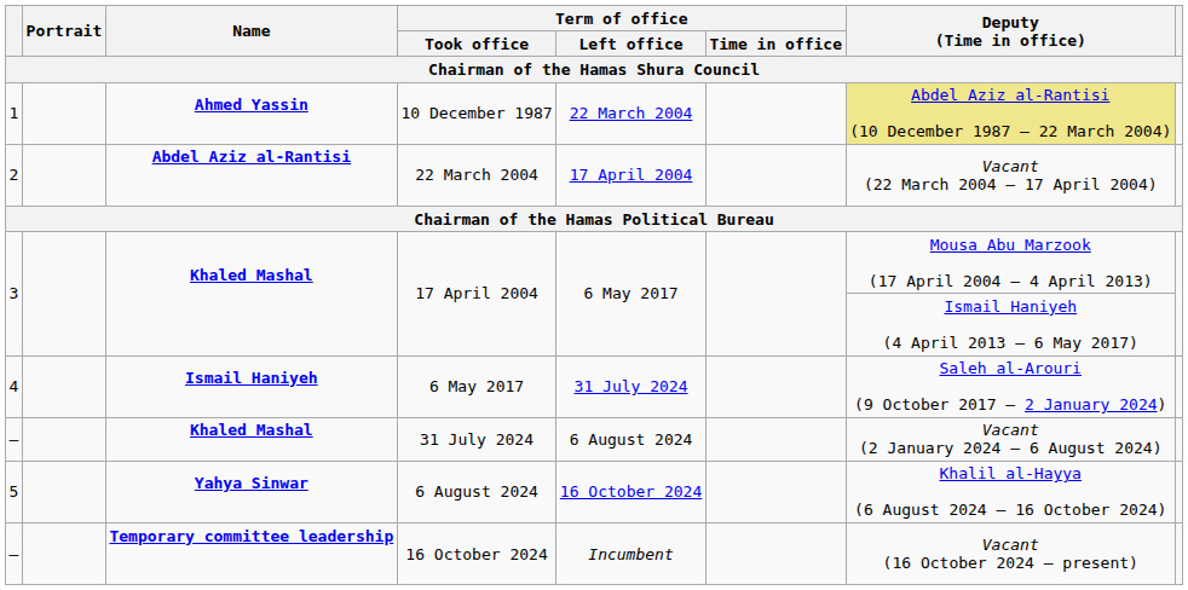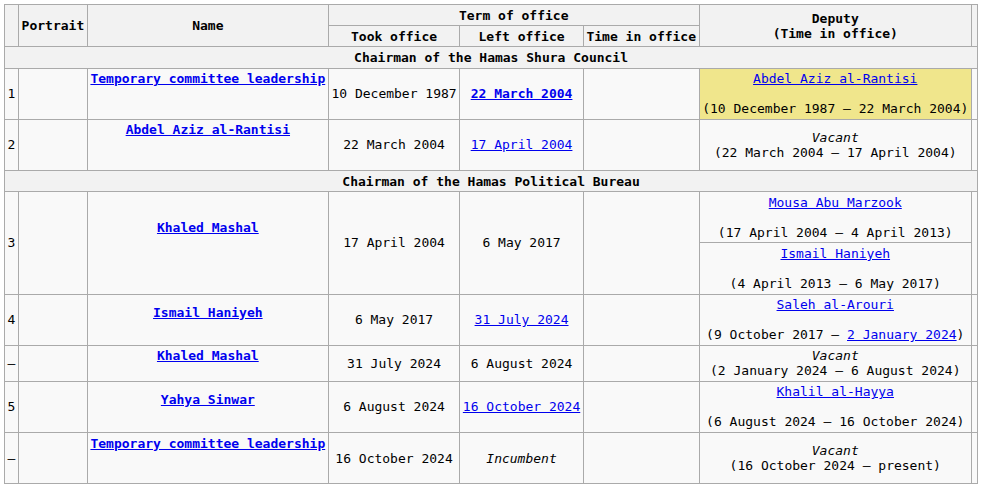10 December 1987 | Name: Ahmed Yassin -> Temporary committee leadership
10 December 1987 | Term of office / Left office: normal -> bold
